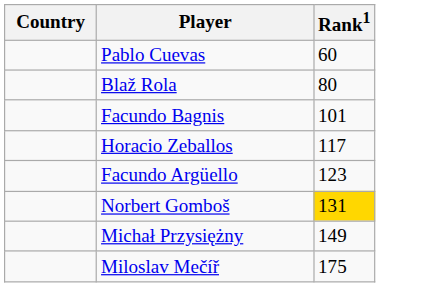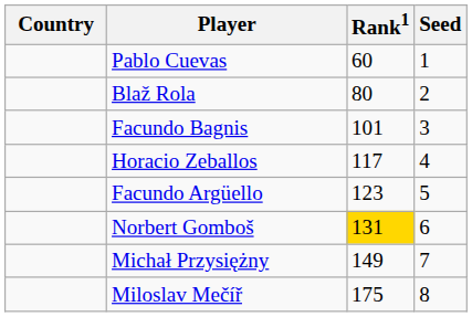+ column: Seed | 1 | 2 | 3 | 4 | 5 | 6 | 7 | 8
